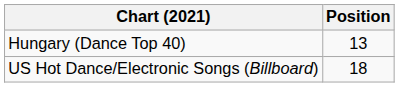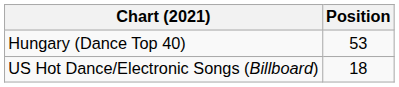Hungary (Dance Top 40) | Position: 13 -> 53
